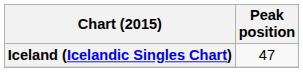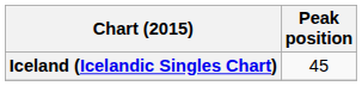Iceland (Icelandic Singles Chart) | Peak position: 47 -> 45
